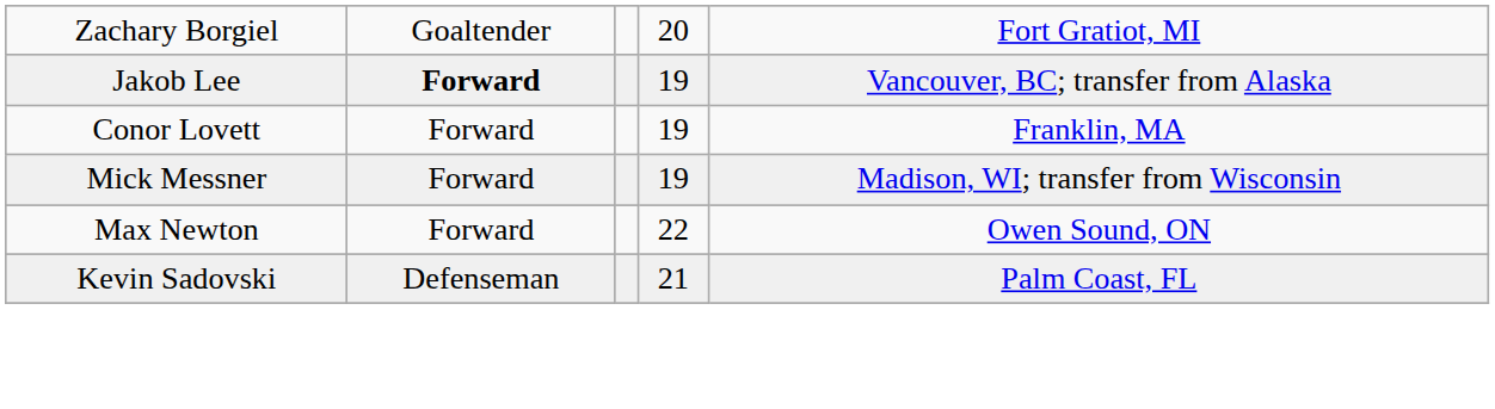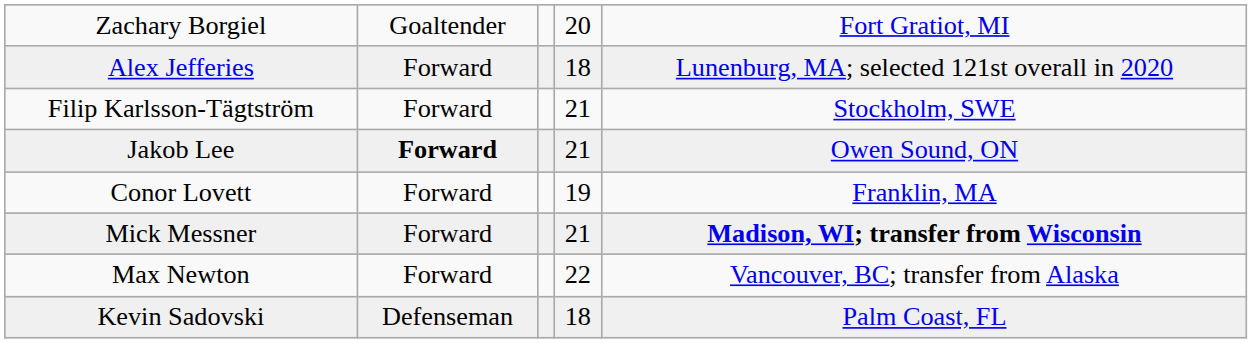+ row: Alex Jefferies | Forward | 18 | Lunenburg, MA; selected 121st overall in 2020
+ row: Filip Karlsson-Tägtström | Forward | 21 | Stockholm, SWE
Jakob Lee | column 4: 19 -> 21
Jakob Lee | column 5: Vancouver, BC; transfer from Alaska -> Owen Sound, ON
Mick Messner | column 4: 19 -> 21
Mick Messner | column 5: normal -> bold
Max Newton | column 5: Owen Sound, ON -> Vancouver, BC; transfer from Alaska
Kevin Sadovski | column 4: 21 -> 18
